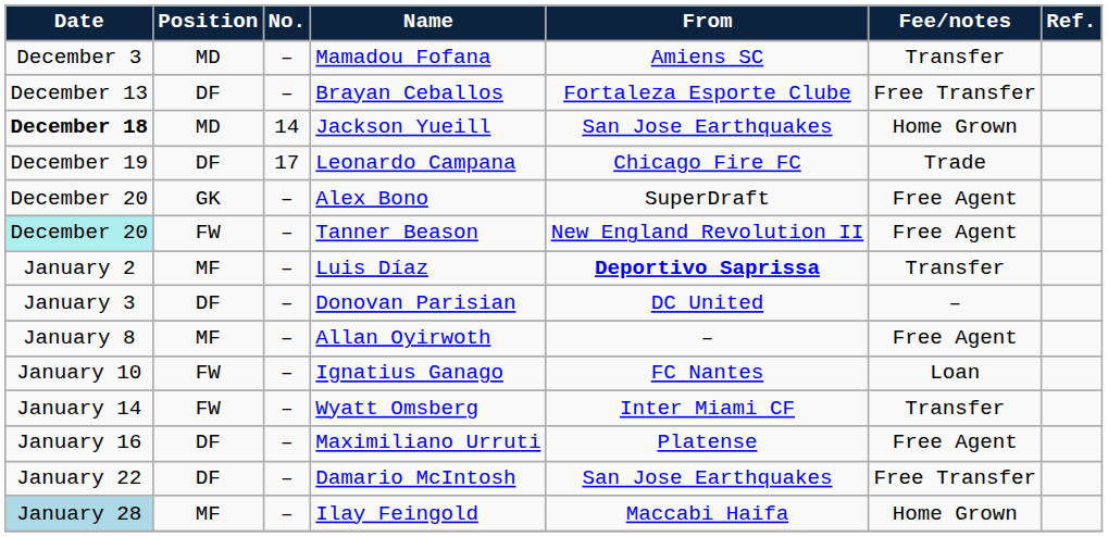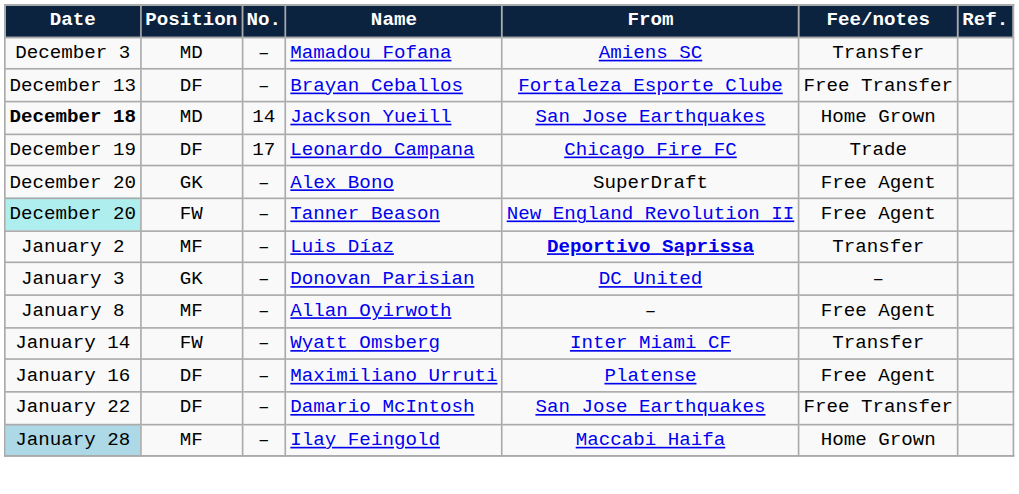Donovan Parisian | Position: DF -> GK
- row: January 10 | FW | – | Ignatius Ganago | FC Nantes | Loan
